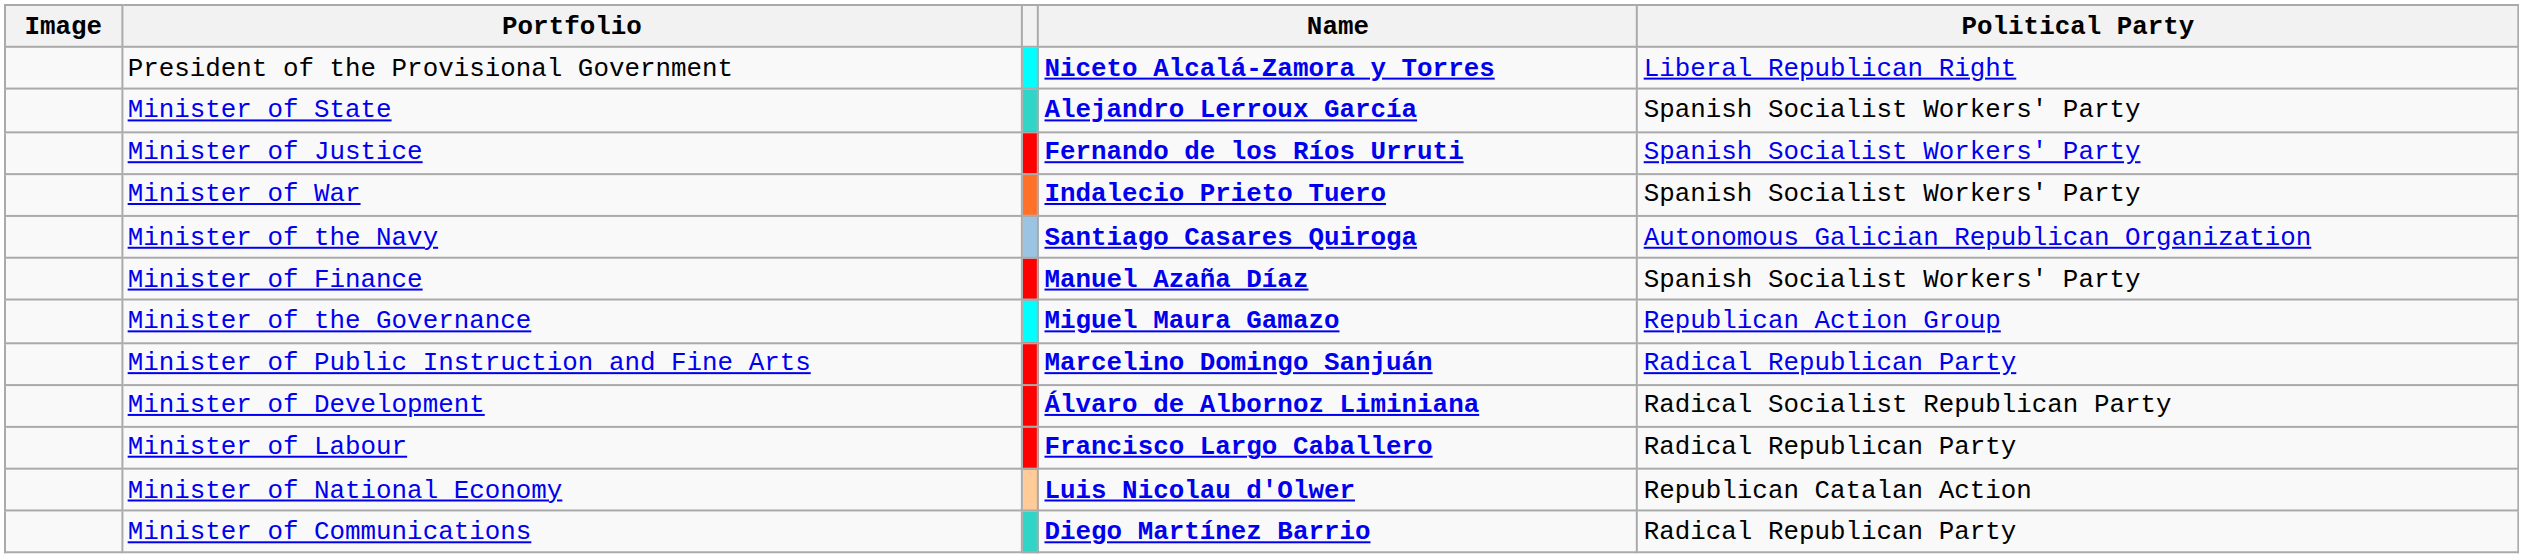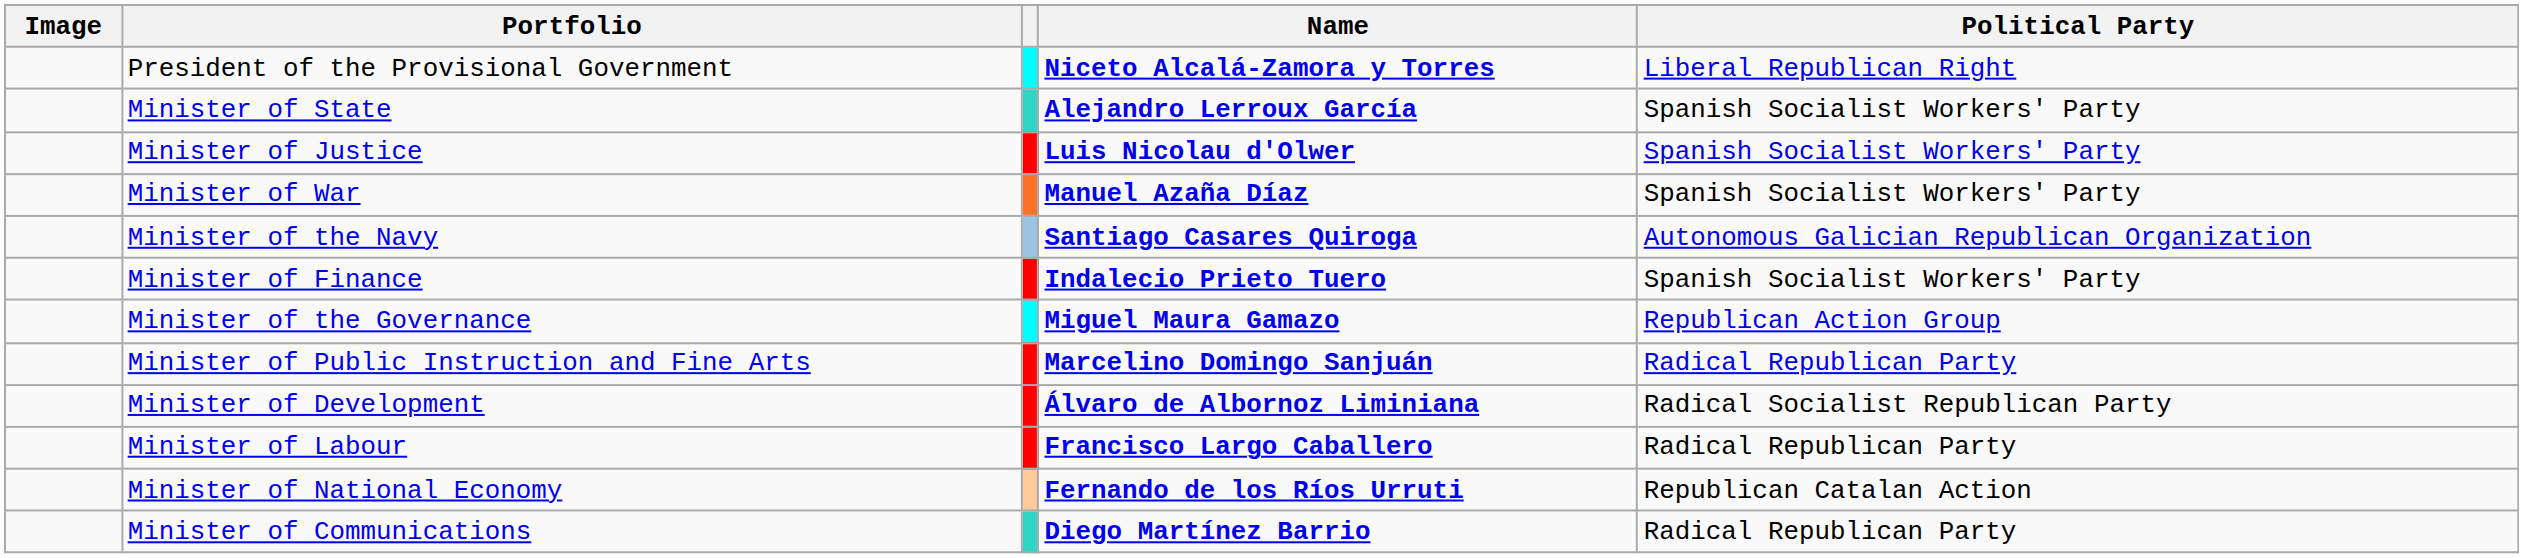Minister of Justice | Name: Fernando de los Ríos Urruti -> Luis Nicolau d'Olwer
Minister of War | Name: Indalecio Prieto Tuero -> Manuel Azaña Díaz
Minister of Finance | Name: Manuel Azaña Díaz -> Indalecio Prieto Tuero
Minister of National Economy | Name: Luis Nicolau d'Olwer -> Fernando de los Ríos Urruti
